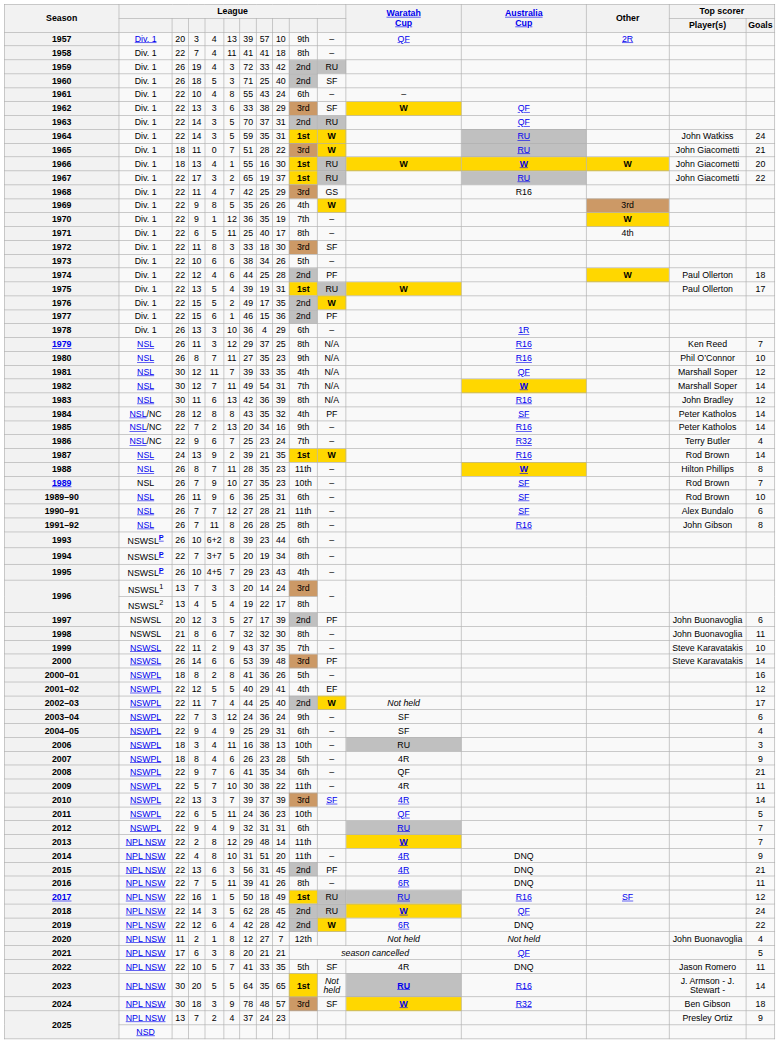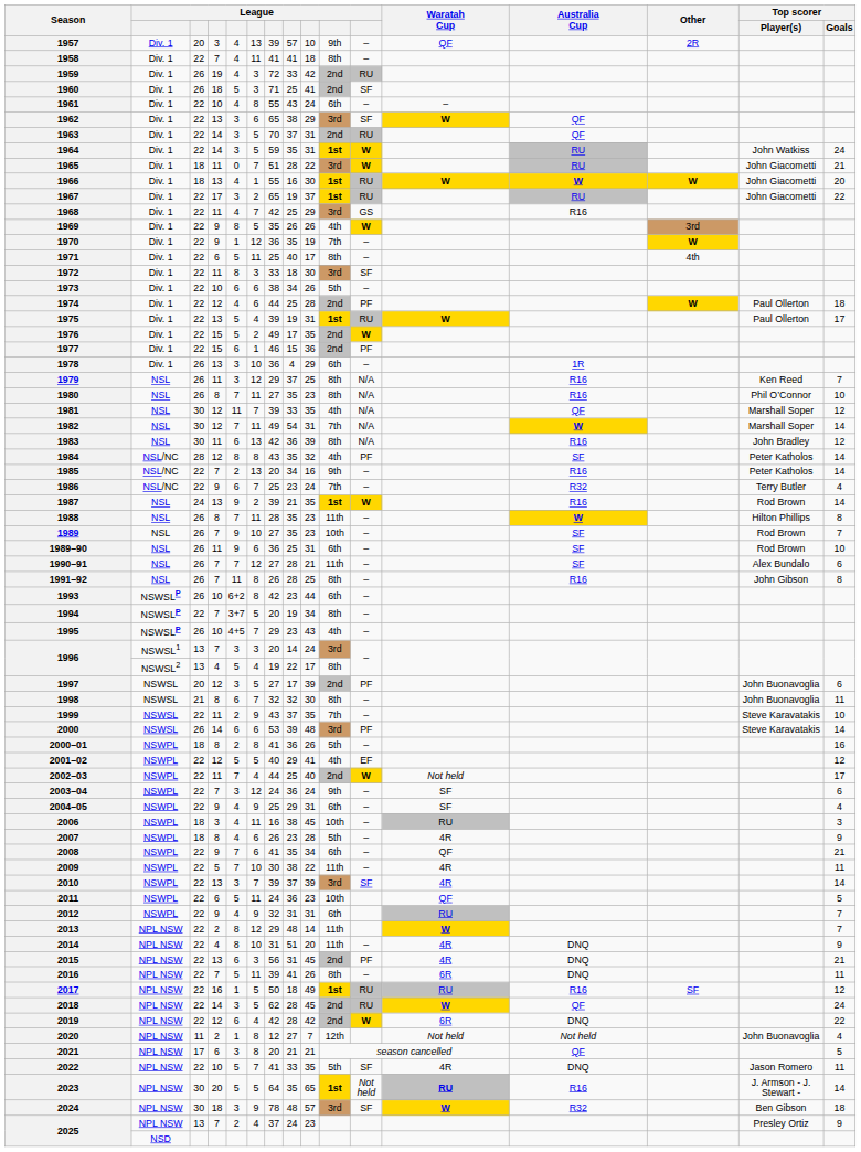1960 | column 9: 40 -> 41
1962 | column 7: 33 -> 65
1980 | column 10: 9th -> 8th
1993 | column 7: 39 -> 42
2006 | column 9: 13 -> 45
